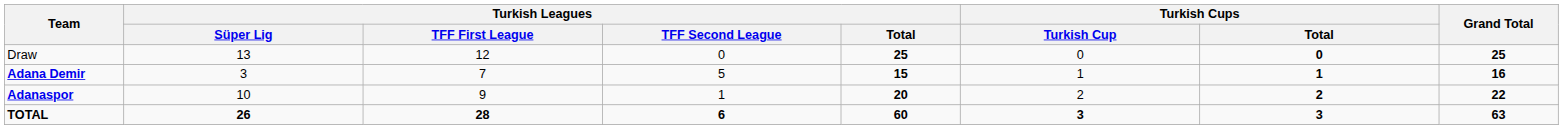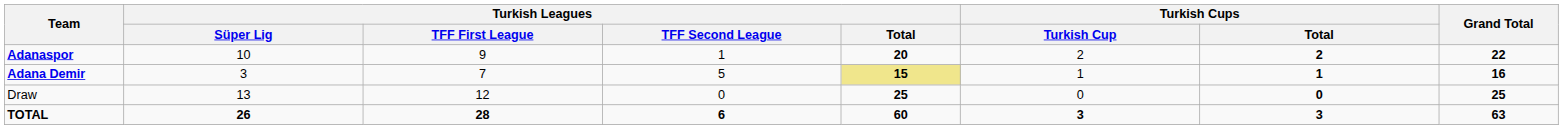rows swapped: Adanaspor <-> Draw
Adana Demir | Turkish Leagues / Total: no background -> khaki background
